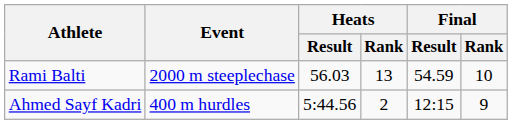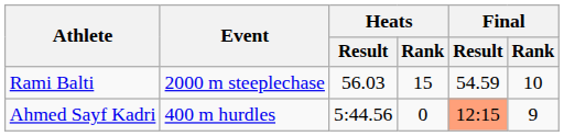Rami Balti | Heats / Rank: 13 -> 15
Ahmed Sayf Kadri | Heats / Rank: 2 -> 0
Ahmed Sayf Kadri | Final / Result: no background -> lightsalmon background
